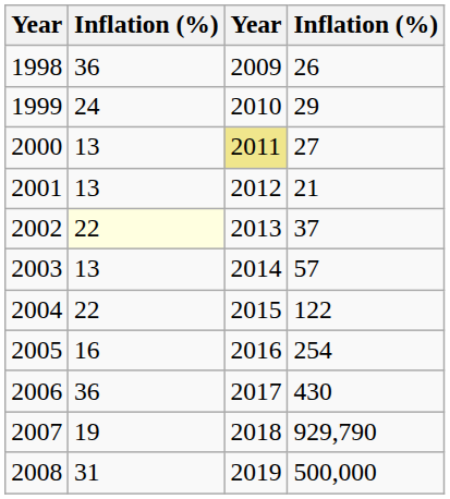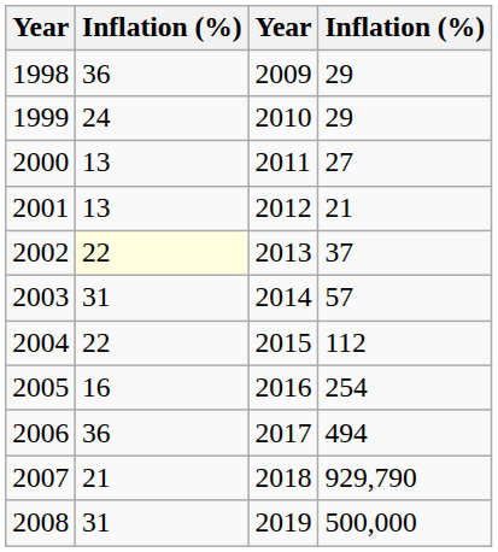1998 | column 4: 26 -> 29
2000 | column 3: khaki background -> no background
2003 | column 2: 13 -> 31
2004 | column 4: 122 -> 112
2006 | column 4: 430 -> 494
2007 | column 2: 19 -> 21
